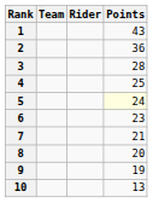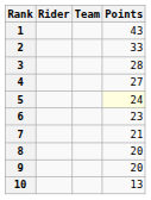columns swapped: Rider <-> Team
2 | Points: 36 -> 33
4 | Points: 25 -> 27
9 | Points: 19 -> 20
